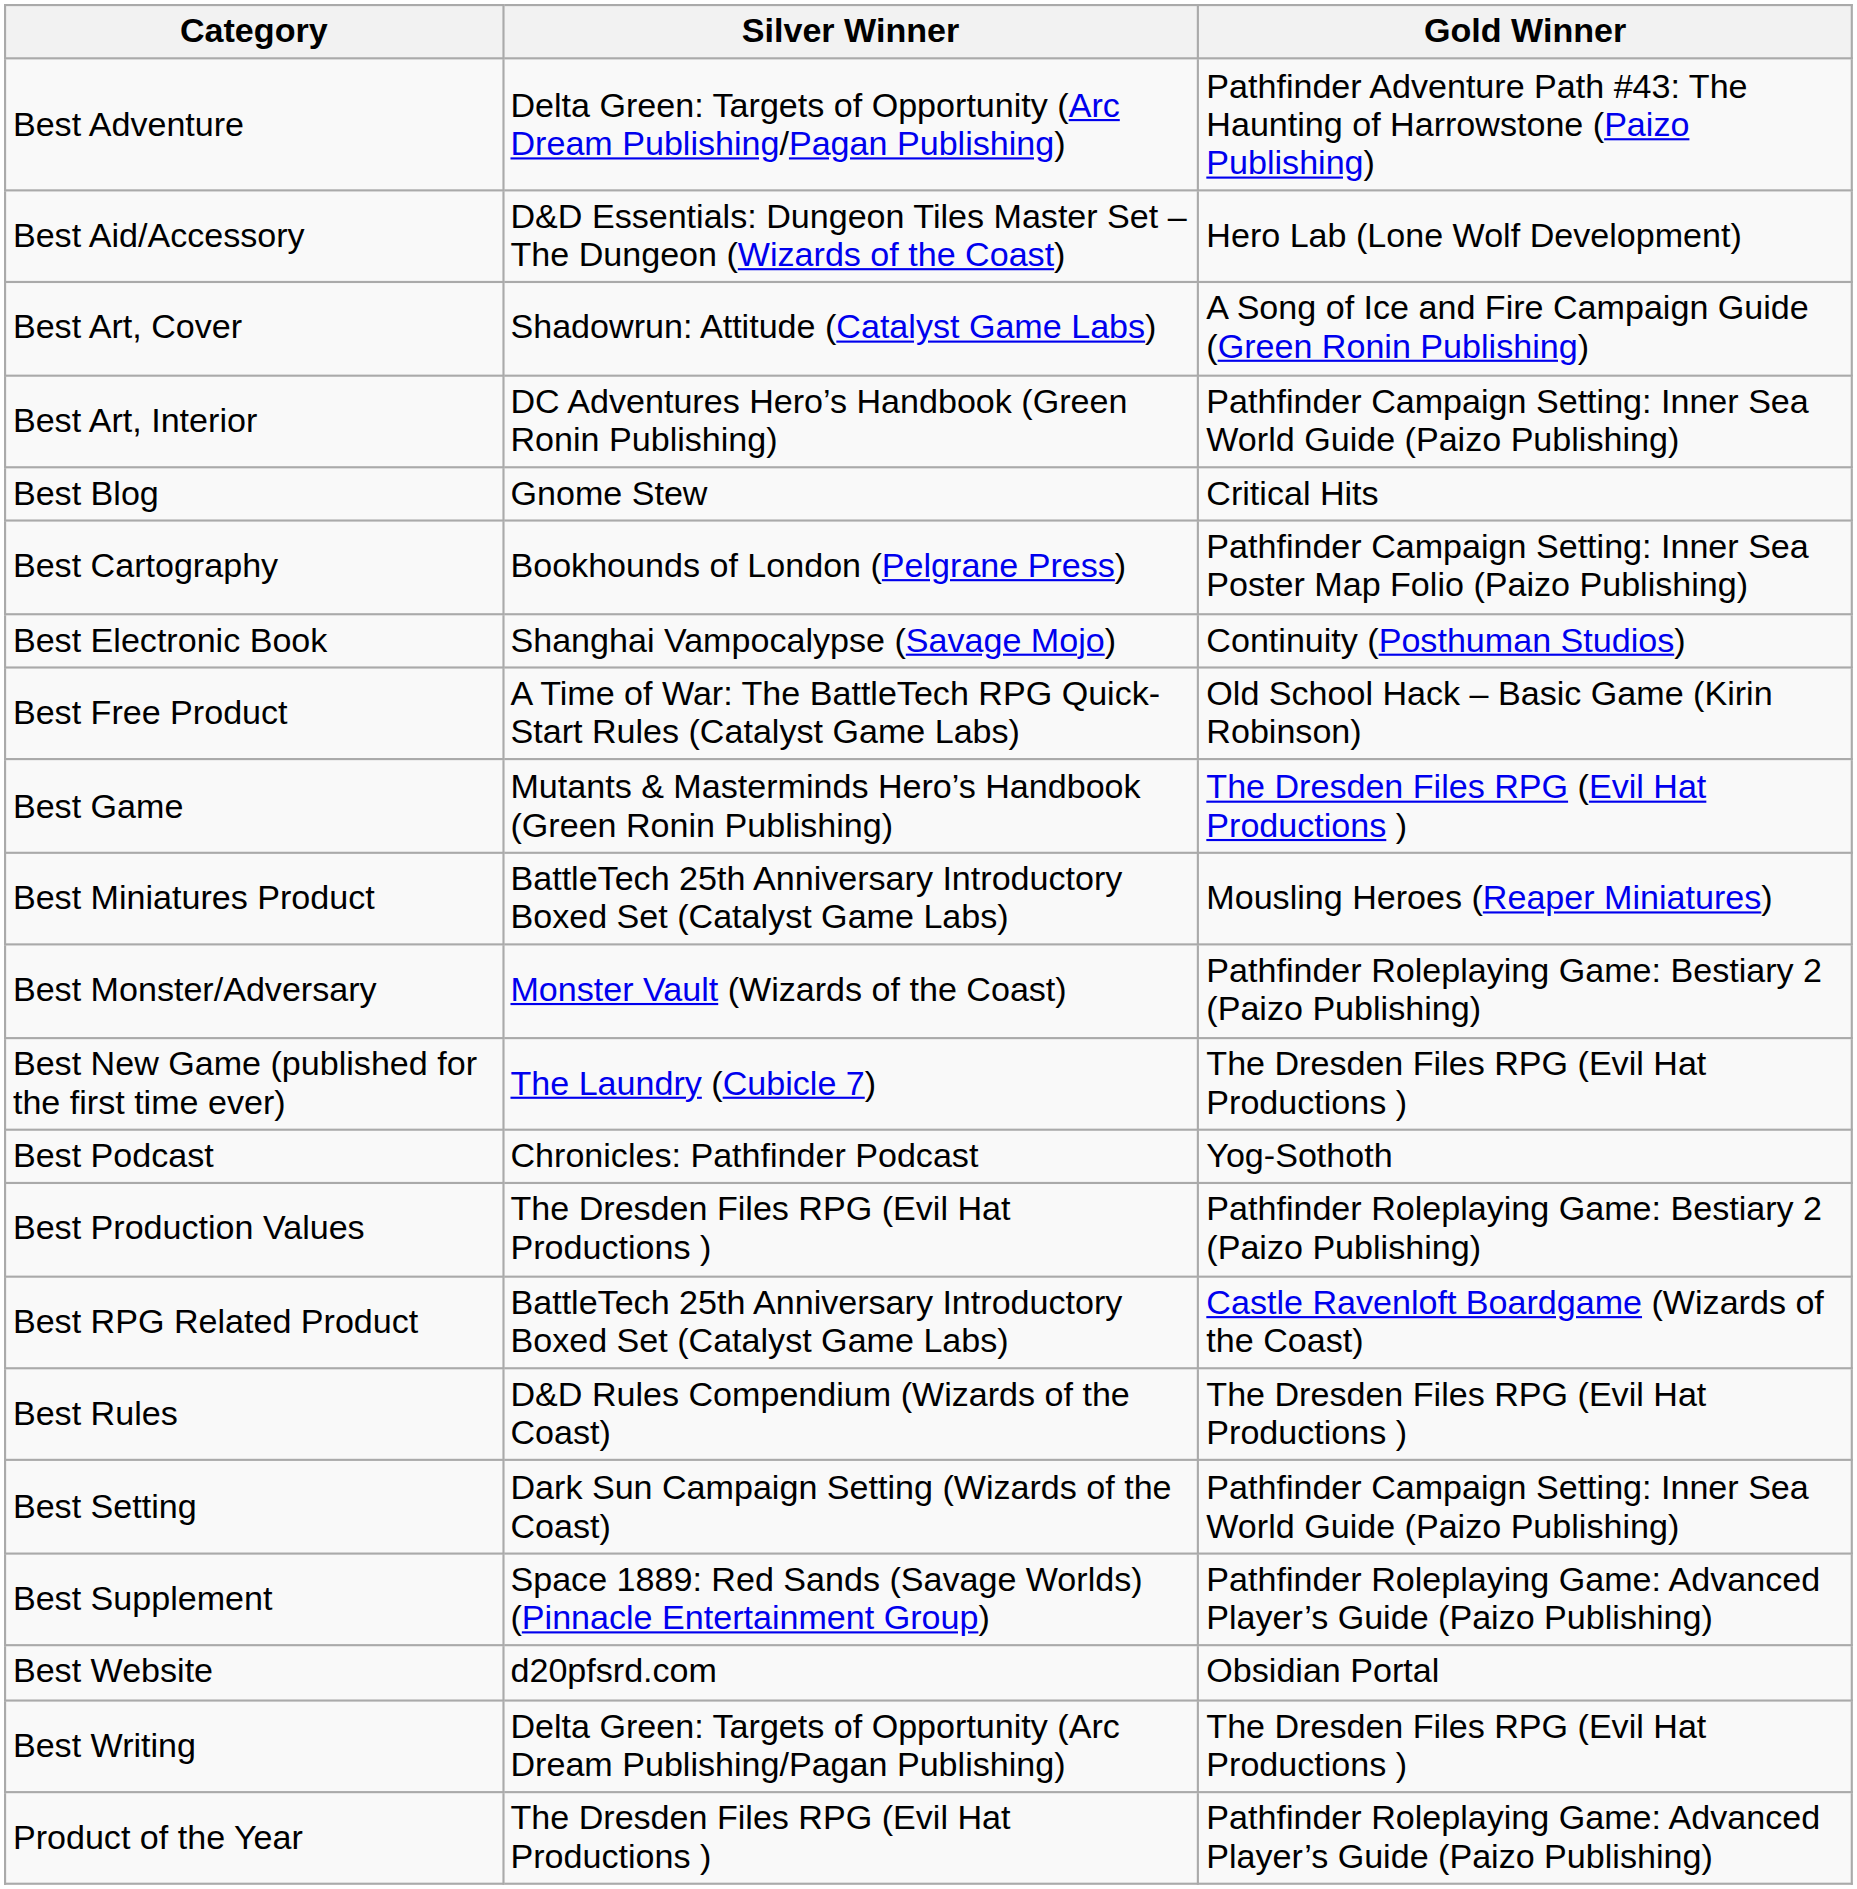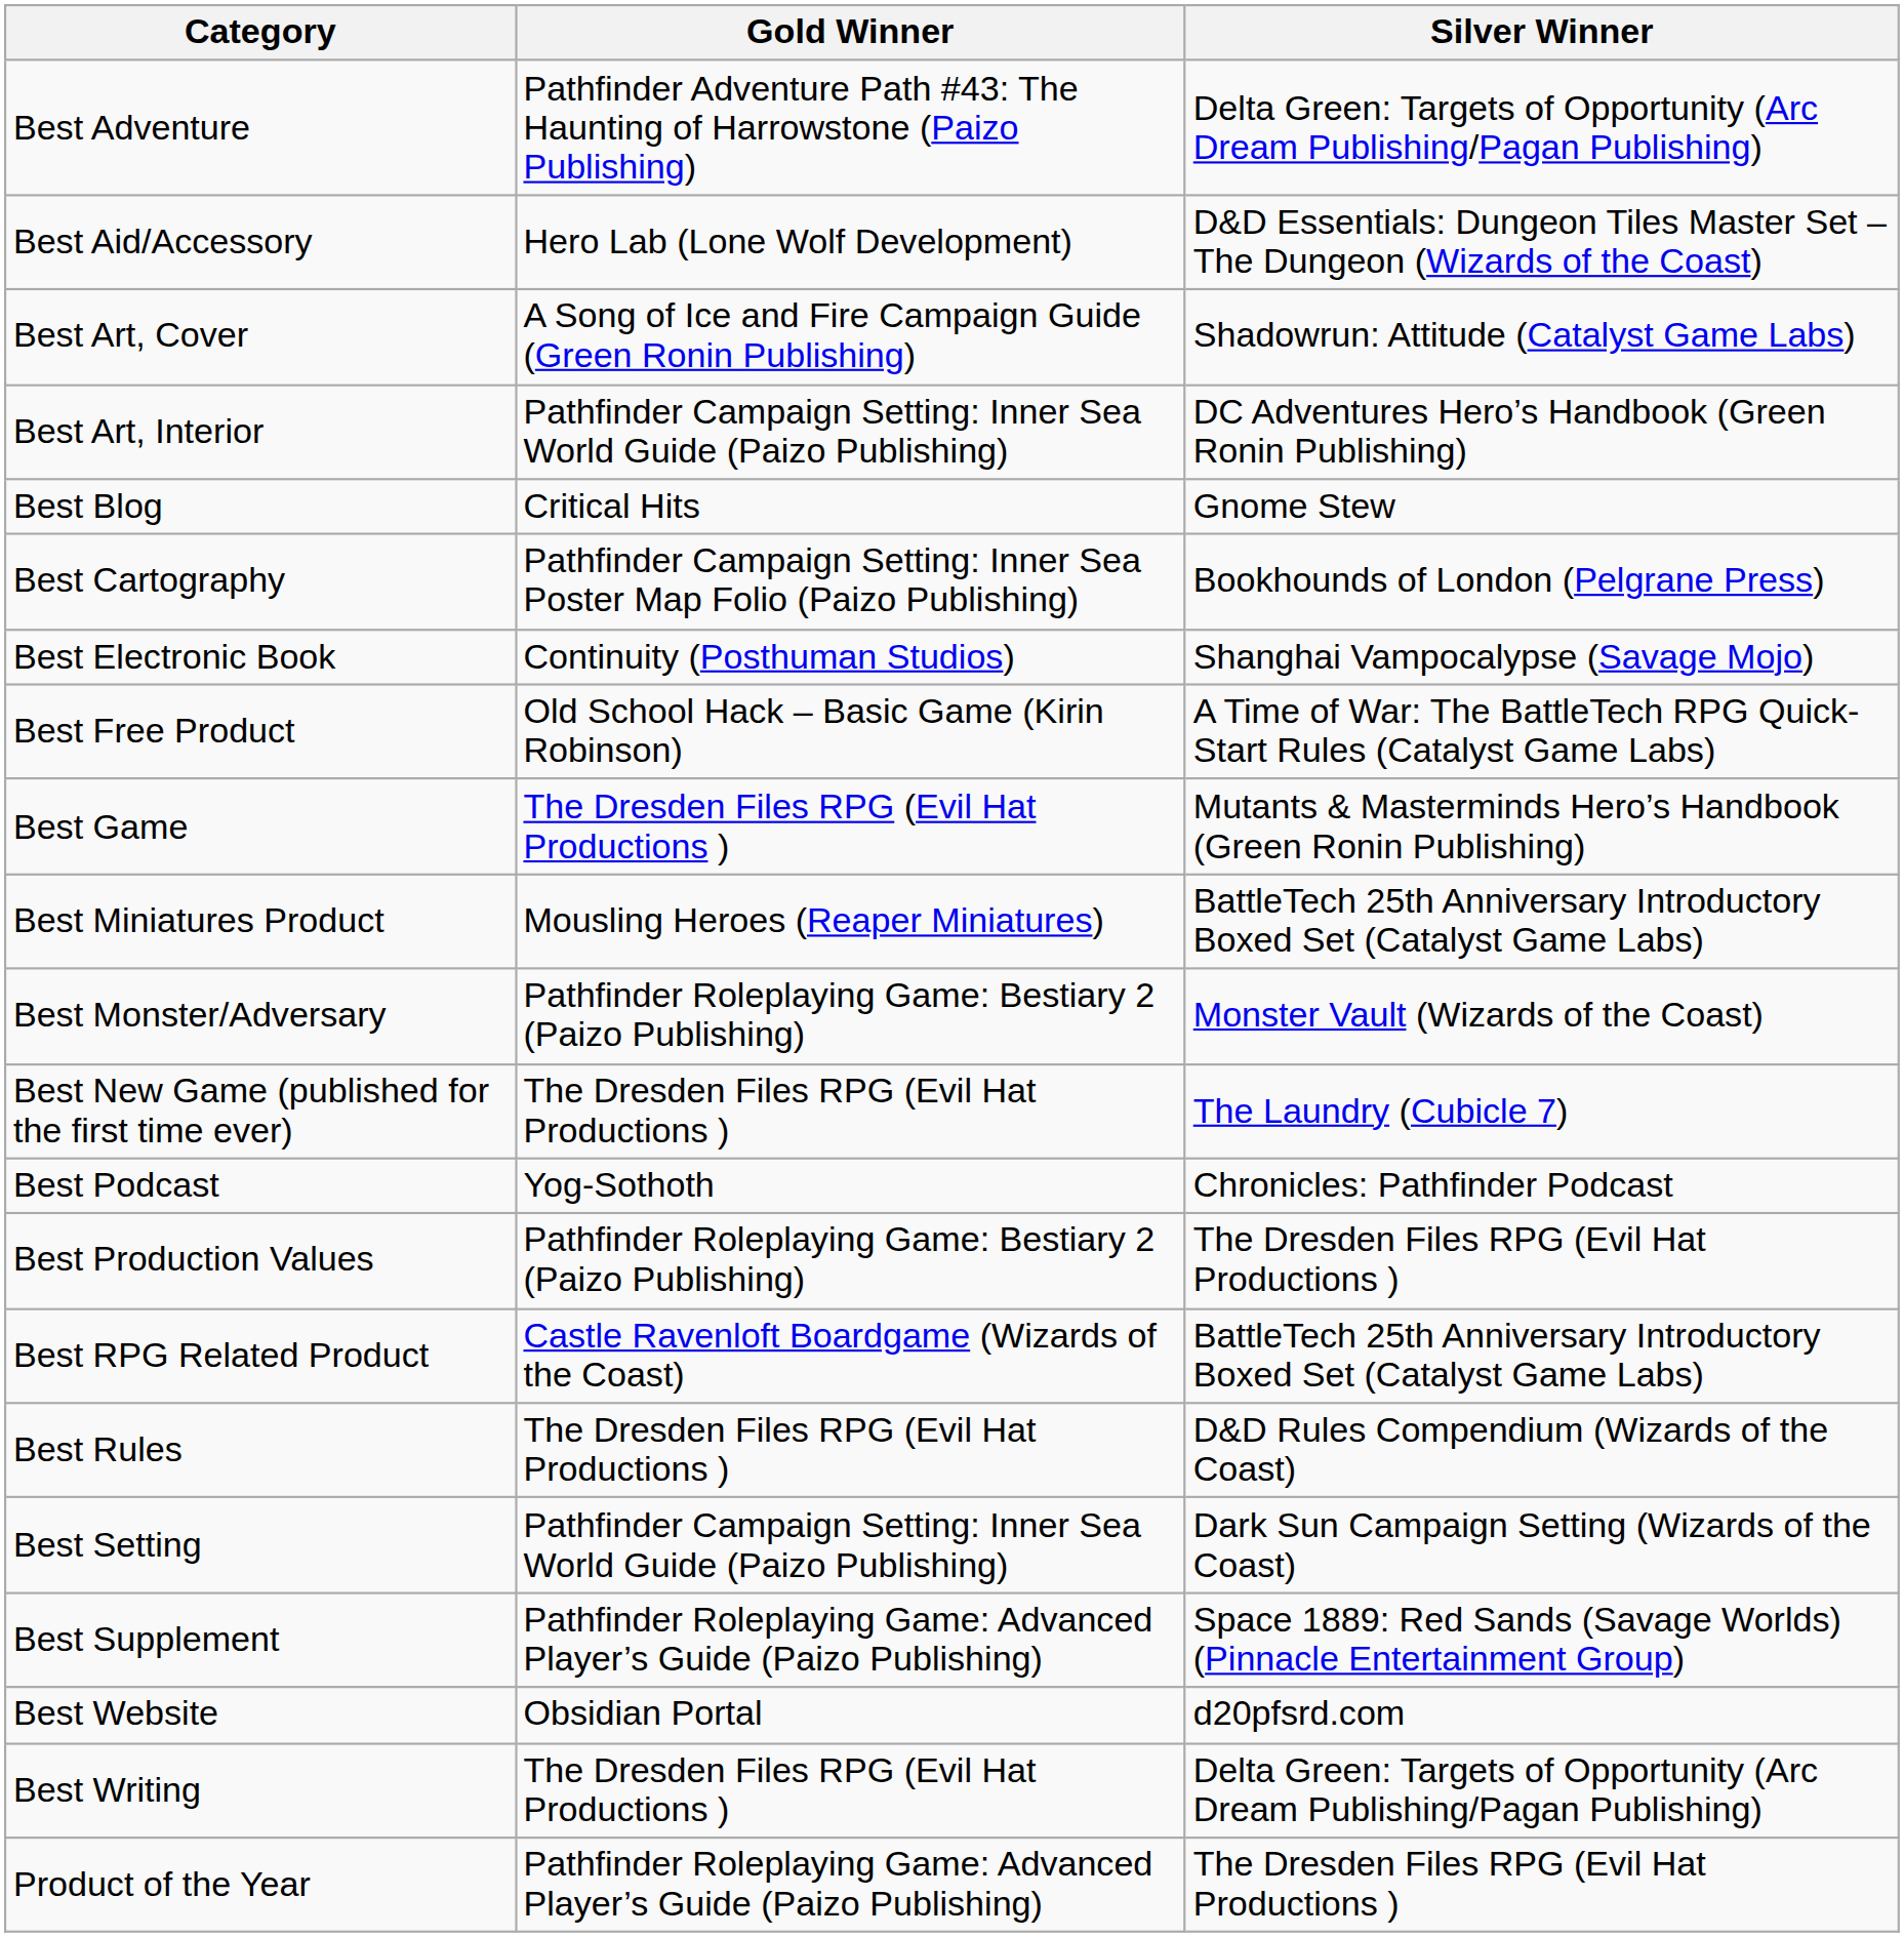columns swapped: Gold Winner <-> Silver Winner
